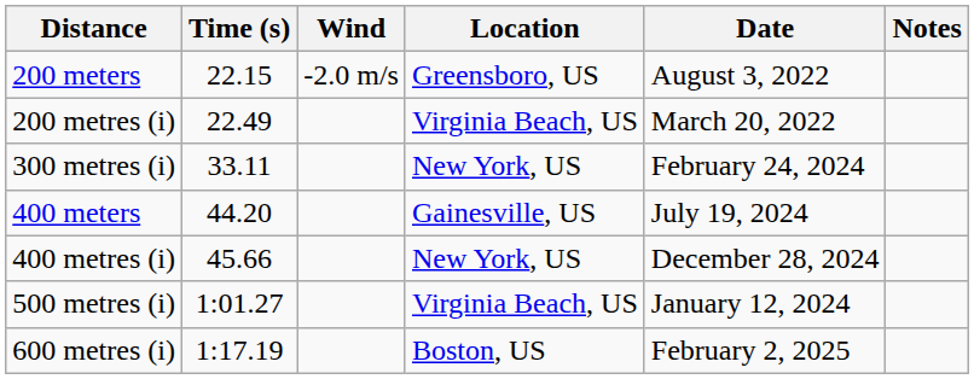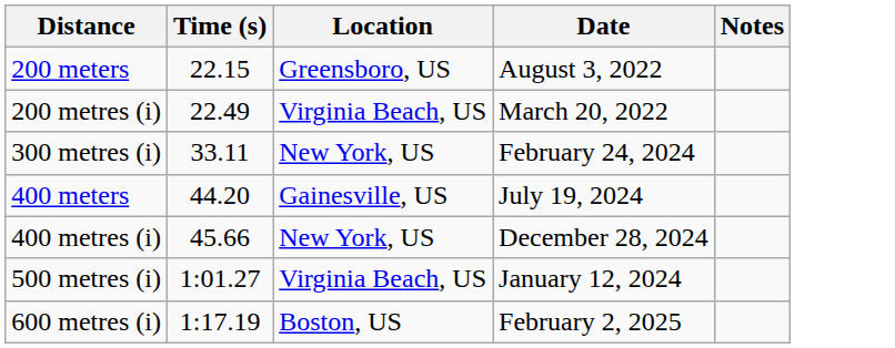- column: Wind | -2.0 m/s
